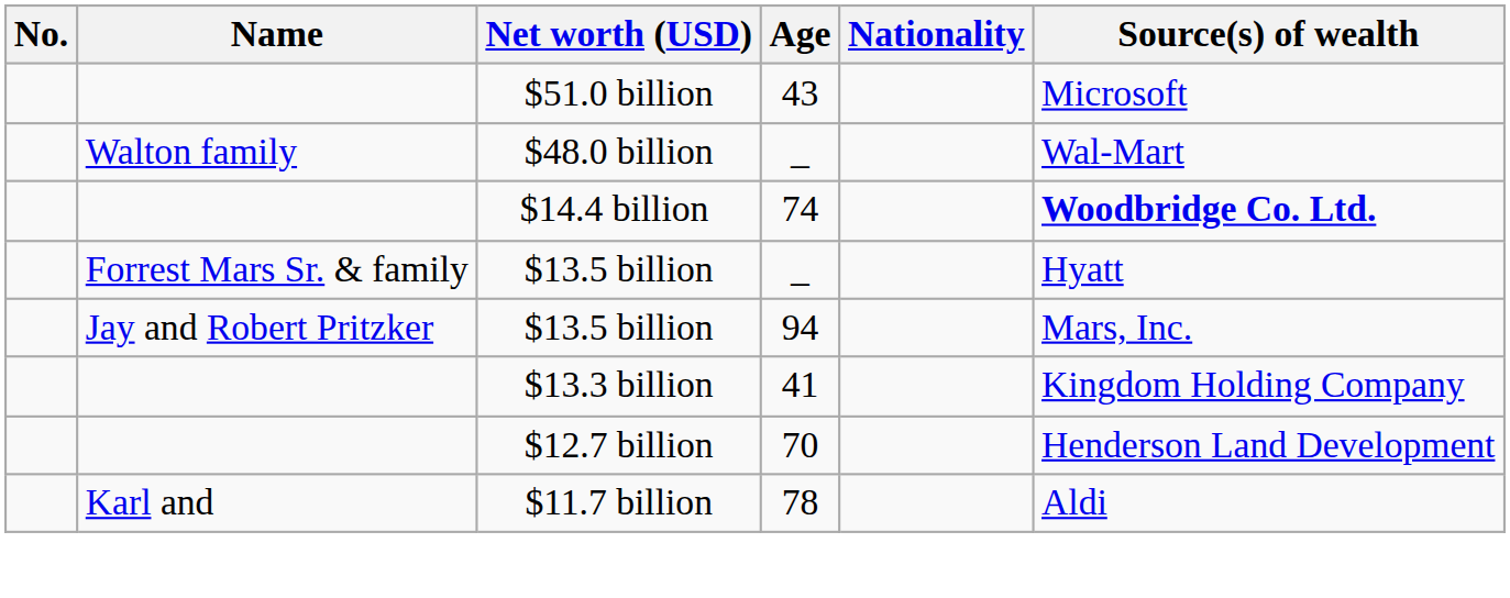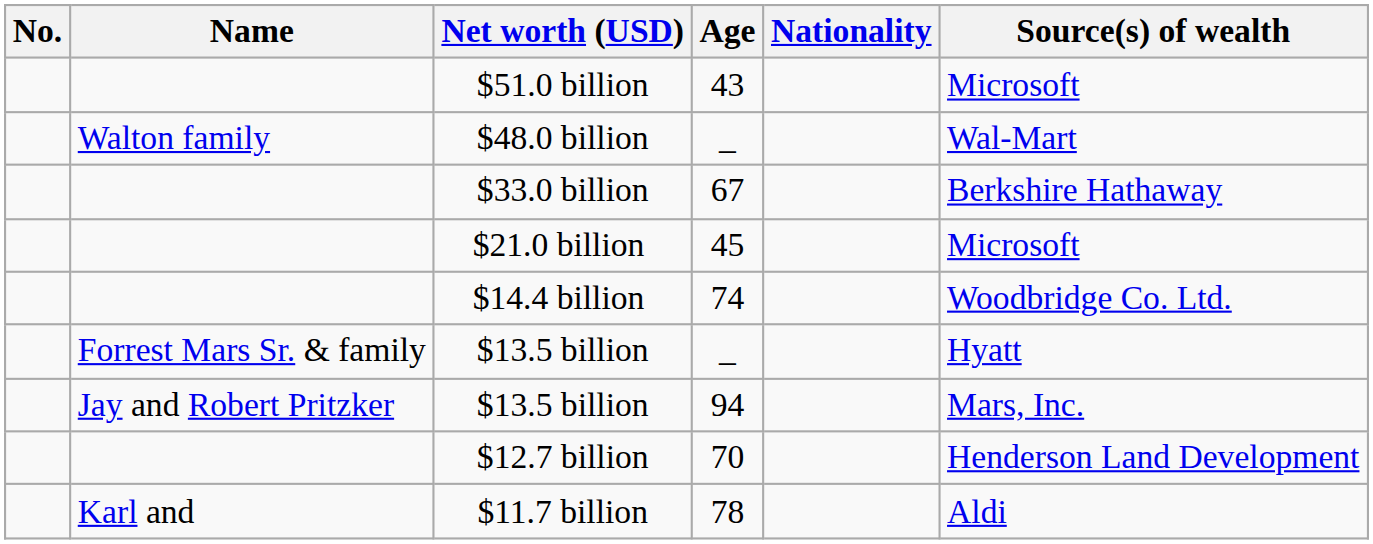+ row: $33.0 billion | 67 | Berkshire Hathaway
+ row: $21.0 billion | 45 | Microsoft
$14.4 billion | Source(s) of wealth: bold -> normal
- row: $13.3 billion | 41 | Kingdom Holding Company
